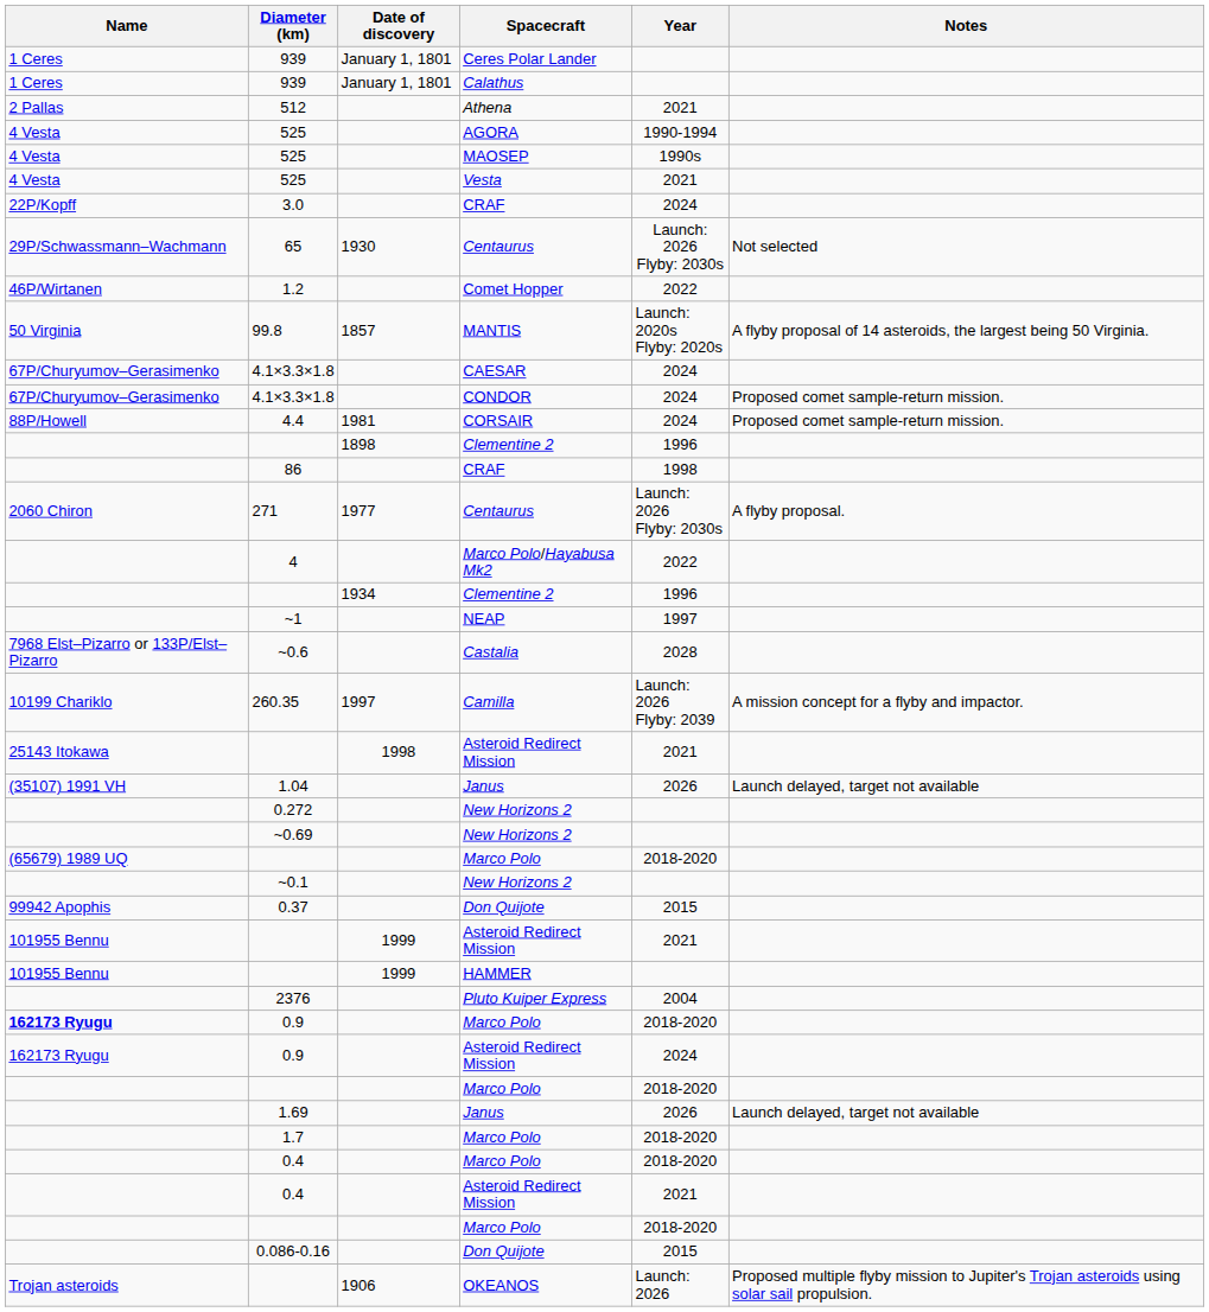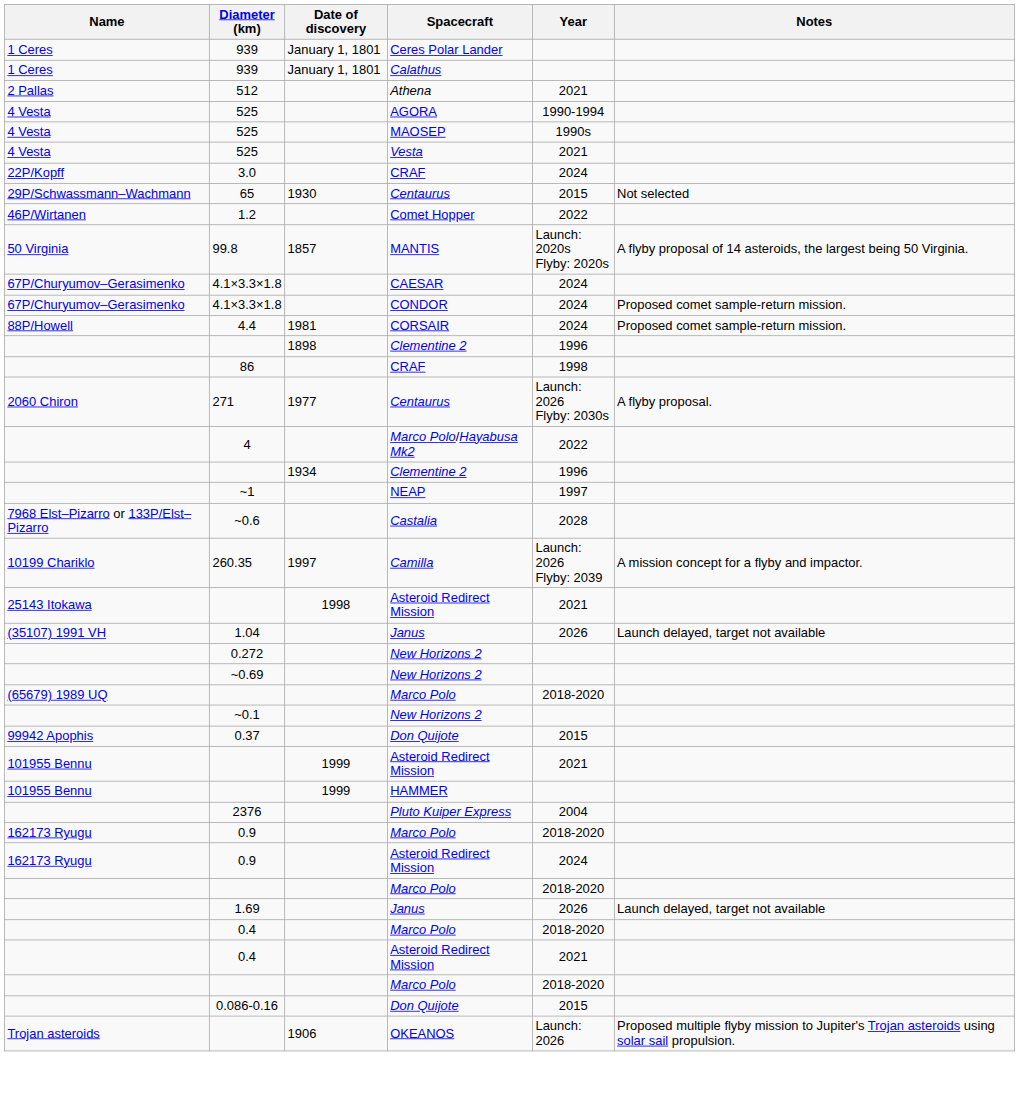65 | Year: Launch: 2026 Flyby: 2030s -> 2015
0.9 / Marco Polo | Name: bold -> normal
- row: 1.7 | Marco Polo | 2018-2020
